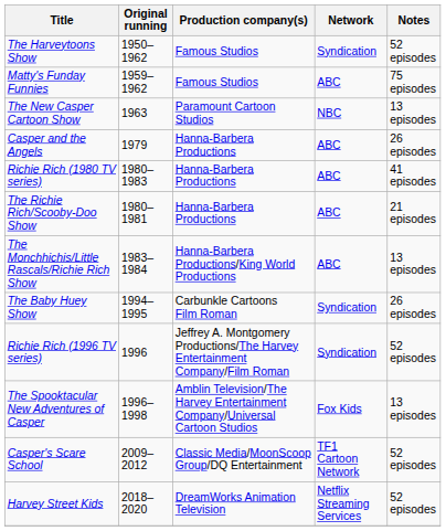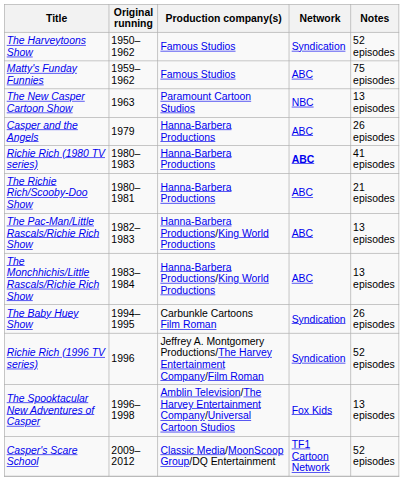Richie Rich (1980 TV series) | Network: normal -> bold
+ row: The Pac-Man/Little Rascals/Richie Rich Show | 1982–1983 | Hanna-Barbera Productions/King World Productions | ABC | 13 episodes
- row: Harvey Street Kids | 2018–2020 | DreamWorks Animation Television | Netflix Streaming Services | 52 episodes
